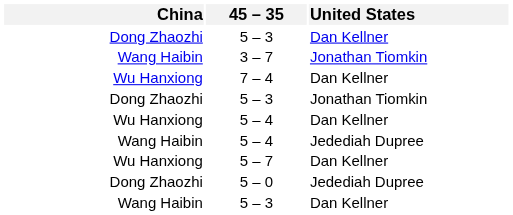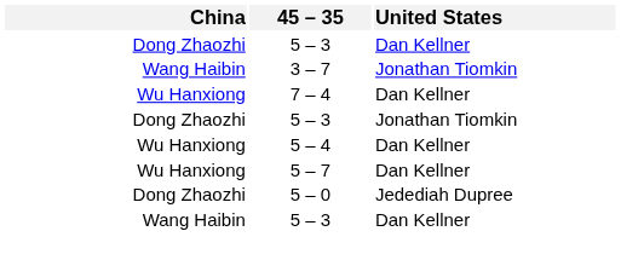- row: Wang Haibin | 5 – 4 | Jedediah Dupree
